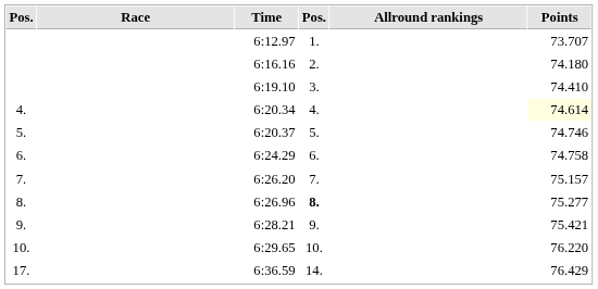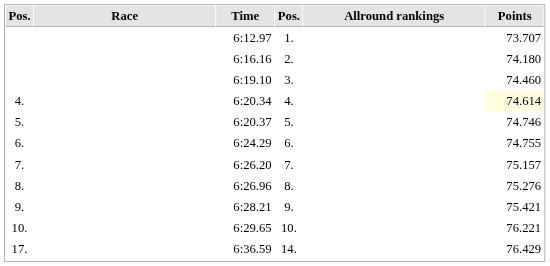6:19.10 | Points: 74.410 -> 74.460
6:24.29 | Points: 74.758 -> 74.755
6:26.96 | column 4: bold -> normal
6:26.96 | Points: 75.277 -> 75.276
6:29.65 | Points: 76.220 -> 76.221
